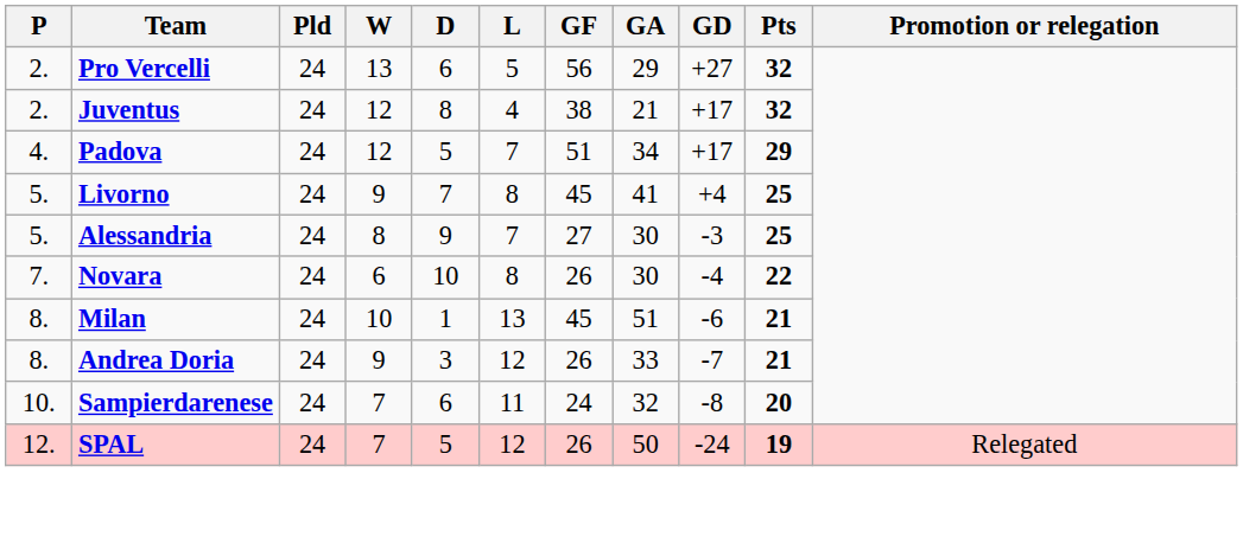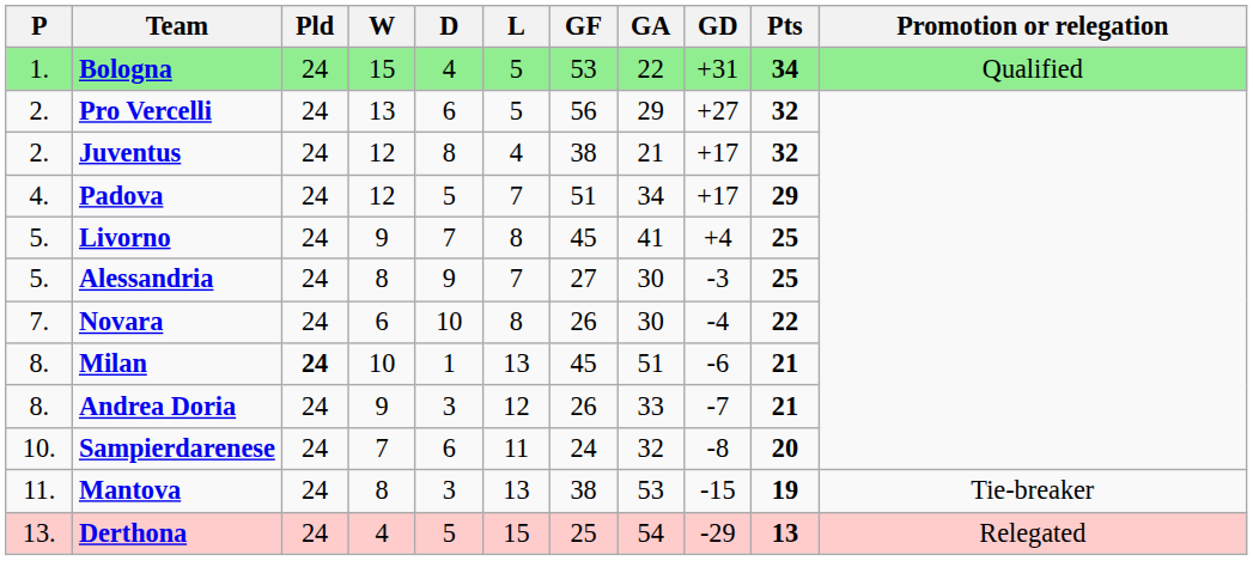+ row: 1. | Bologna | 24 | 15 | 4 | 5 | 53 | 22 | +31 | 34 | Qualified
Milan | Pld: normal -> bold
+ row: 11. | Mantova | 24 | 8 | 3 | 13 | 38 | 53 | -15 | 19 | Tie-breaker
- row: 12. | SPAL | 24 | 7 | 5 | 12 | 26 | 50 | -24 | 19 | Relegated
+ row: 13. | Derthona | 24 | 4 | 5 | 15 | 25 | 54 | -29 | 13 | Relegated
